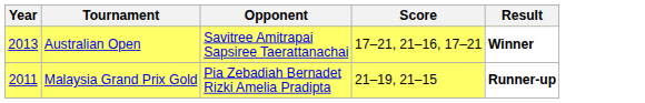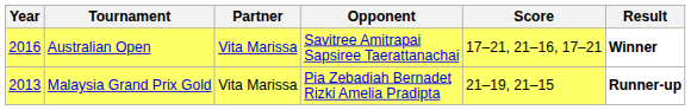+ column: Partner | Vita Marissa | Vita Marissa
Australian Open | Year: 2013 -> 2016
Malaysia Grand Prix Gold | Year: 2011 -> 2013
